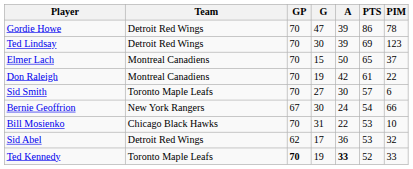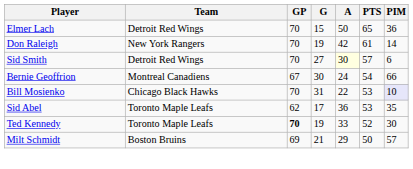- row: Gordie Howe | Detroit Red Wings | 70 | 47 | 39 | 86 | 78
- row: Ted Lindsay | Detroit Red Wings | 70 | 30 | 39 | 69 | 123
Elmer Lach | Team: Montreal Canadiens -> Detroit Red Wings
Elmer Lach | PIM: 37 -> 36
Don Raleigh | Team: Montreal Canadiens -> New York Rangers
Don Raleigh | PIM: 22 -> 14
Sid Smith | Team: Toronto Maple Leafs -> Detroit Red Wings
Sid Smith | A: no background -> lightyellow background
Bernie Geoffrion | Team: New York Rangers -> Montreal Canadiens
Bill Mosienko | PIM: no background -> lavender background
Sid Abel | Team: Detroit Red Wings -> Toronto Maple Leafs
Sid Abel | PIM: 32 -> 35
Ted Kennedy | A: bold -> normal
Ted Kennedy | PIM: 33 -> 30
+ row: Milt Schmidt | Boston Bruins | 69 | 21 | 29 | 50 | 57
